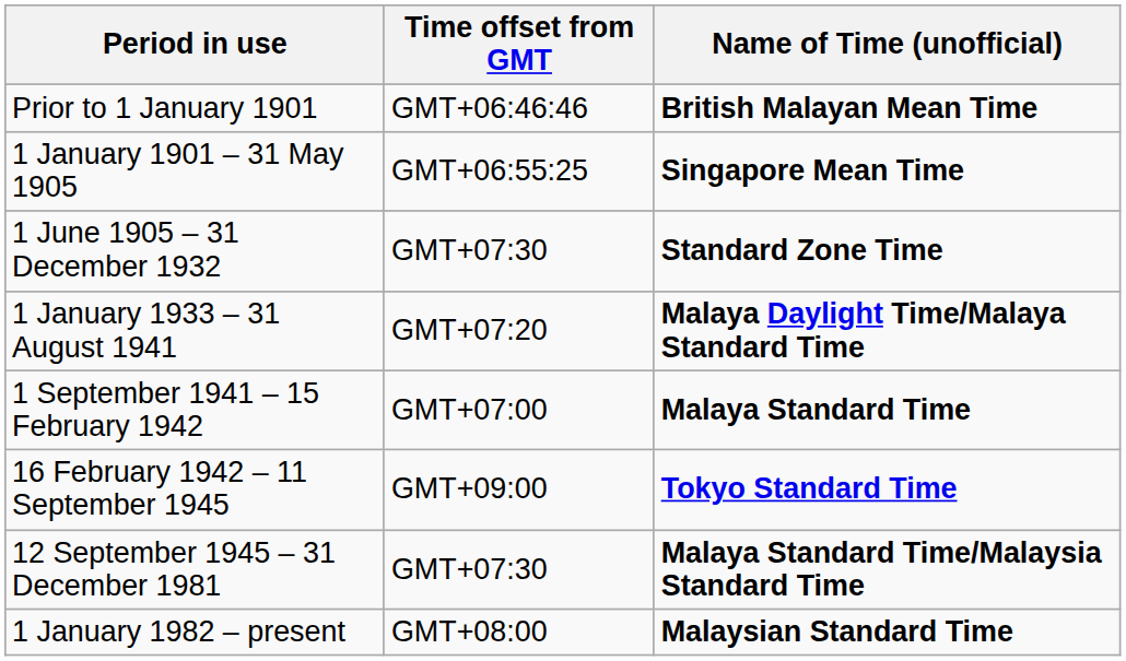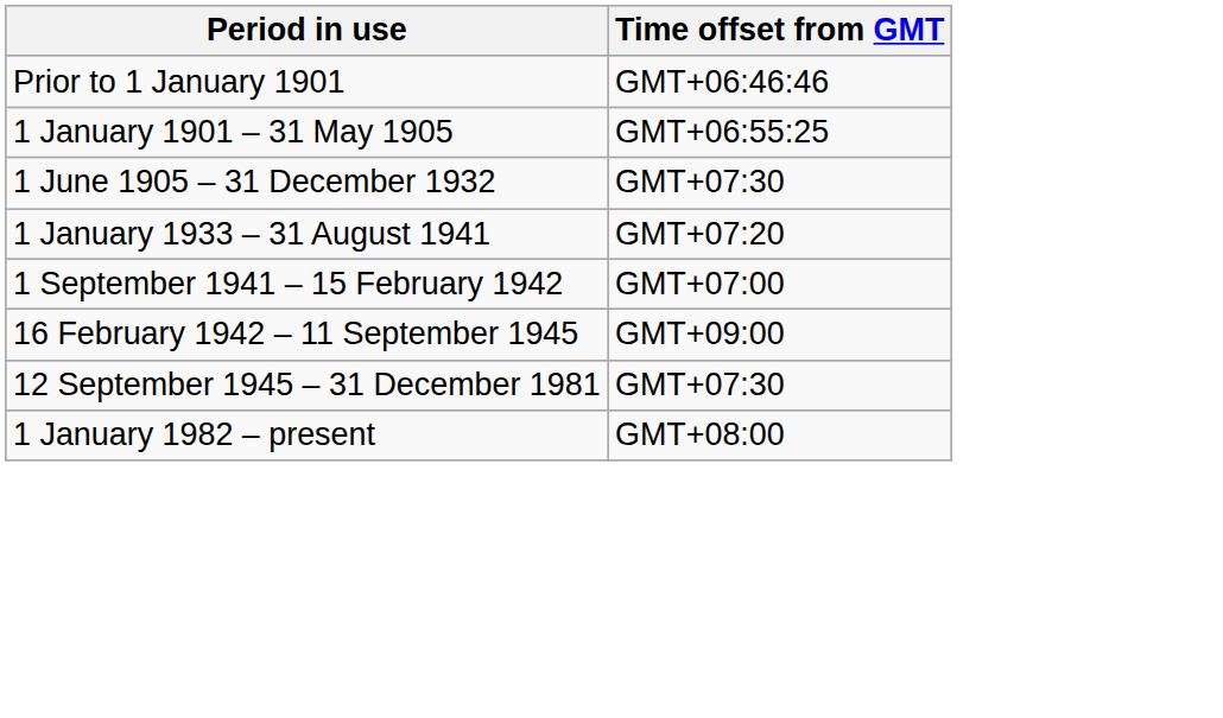- column: Name of Time (unofficial) | British Malayan Mean Time | Singapore Mean Time | Standard Zone Time | Malaya Daylight Time/Malaya Standard Time | Malaya Standard Time | Tokyo Standard Time | Malaya Standard Time/Malaysia Standard Time | Malaysian Standard Time
